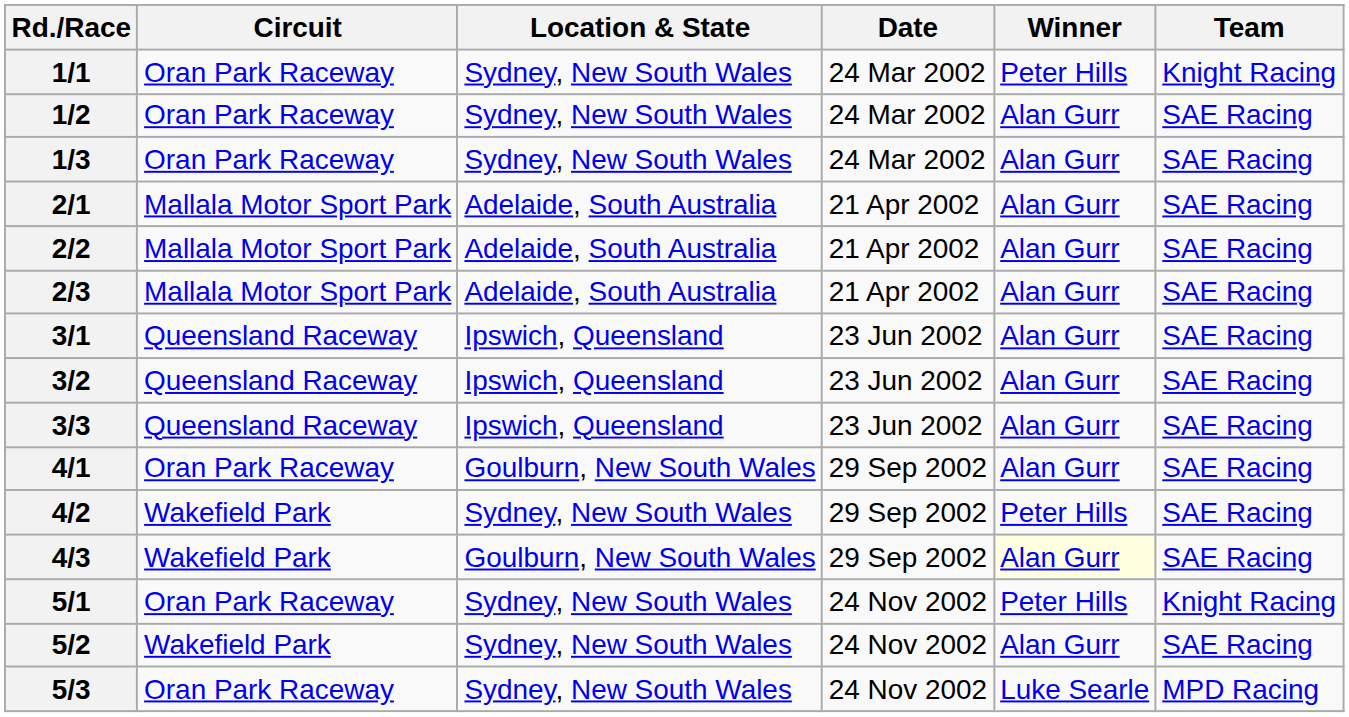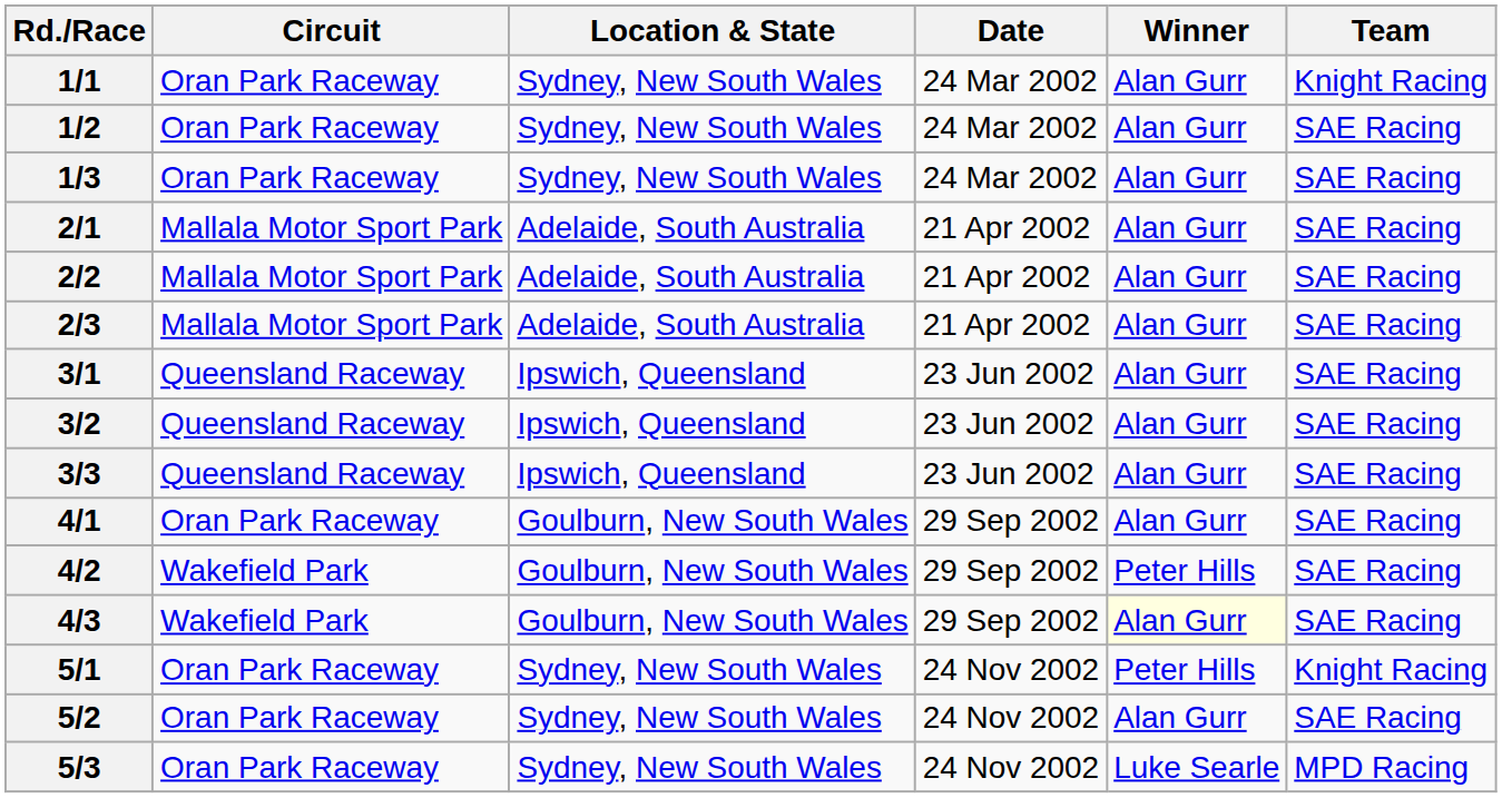1/1 | Winner: Peter Hills -> Alan Gurr
4/2 | Location & State: Sydney, New South Wales -> Goulburn, New South Wales
5/2 | Circuit: Wakefield Park -> Oran Park Raceway
